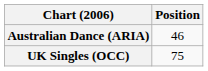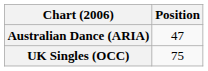Australian Dance (ARIA) | Position: 46 -> 47
